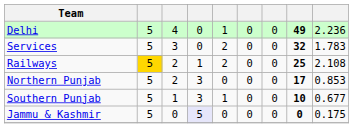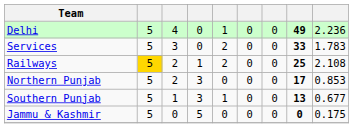Services | column 8: 32 -> 33
Southern Punjab | column 8: 10 -> 13
Jammu & Kashmir | column 4: lavender background -> no background
